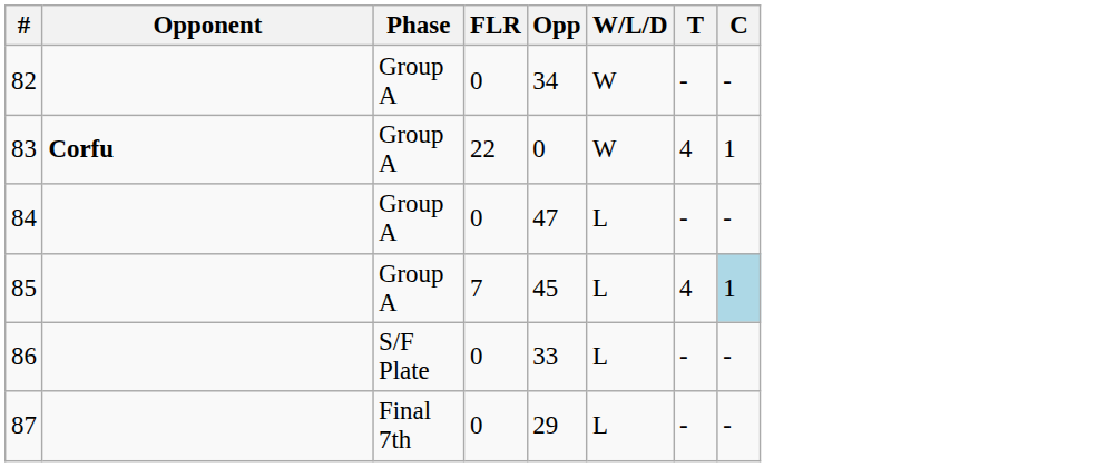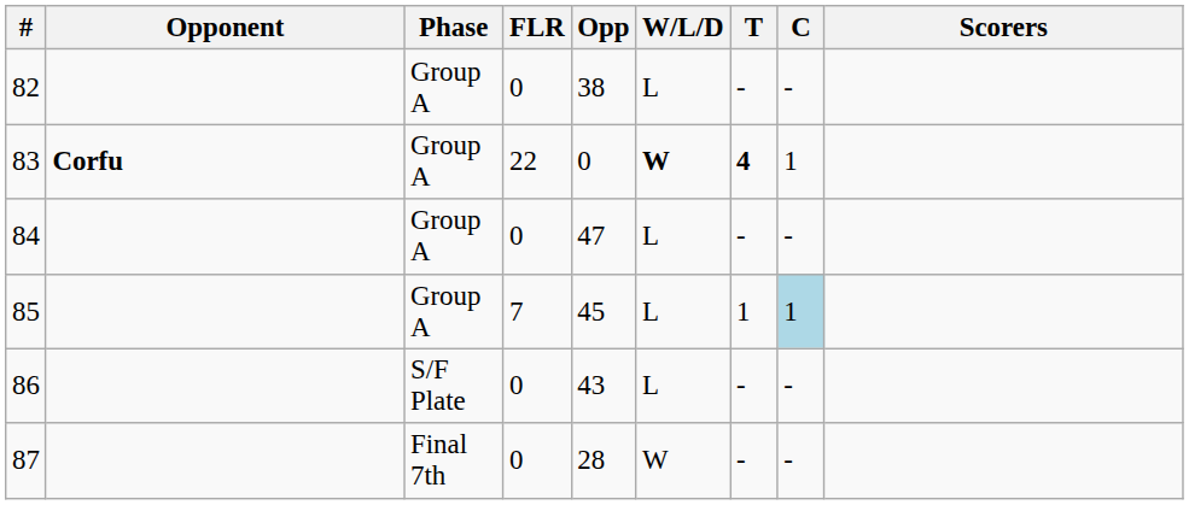+ column: Scorers
82 | Opp: 34 -> 38
82 | W/L/D: W -> L
83 | W/L/D: normal -> bold
83 | T: normal -> bold
85 | T: 4 -> 1
86 | Opp: 33 -> 43
87 | Opp: 29 -> 28
87 | W/L/D: L -> W
